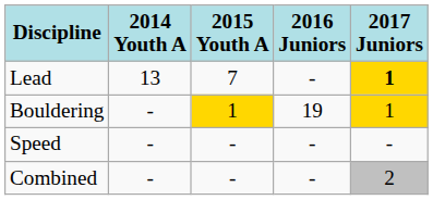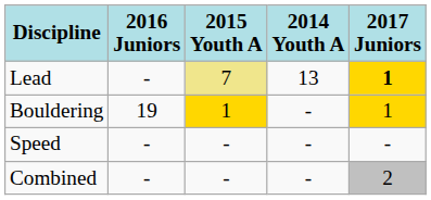columns swapped: 2014 Youth A <-> 2016 Juniors
Lead | 2015 Youth A: no background -> khaki background
